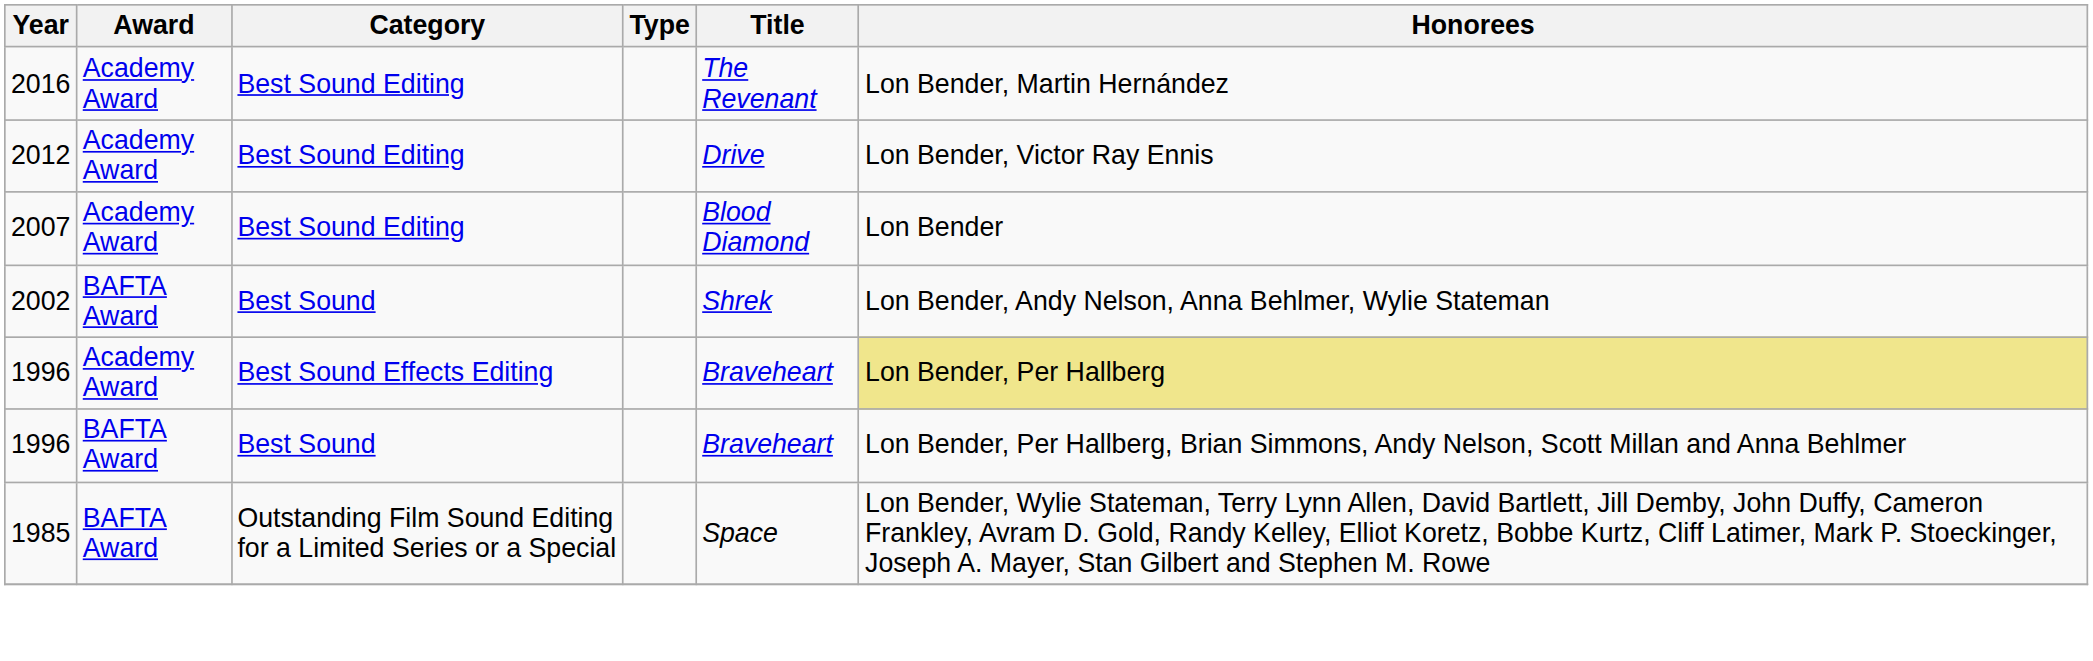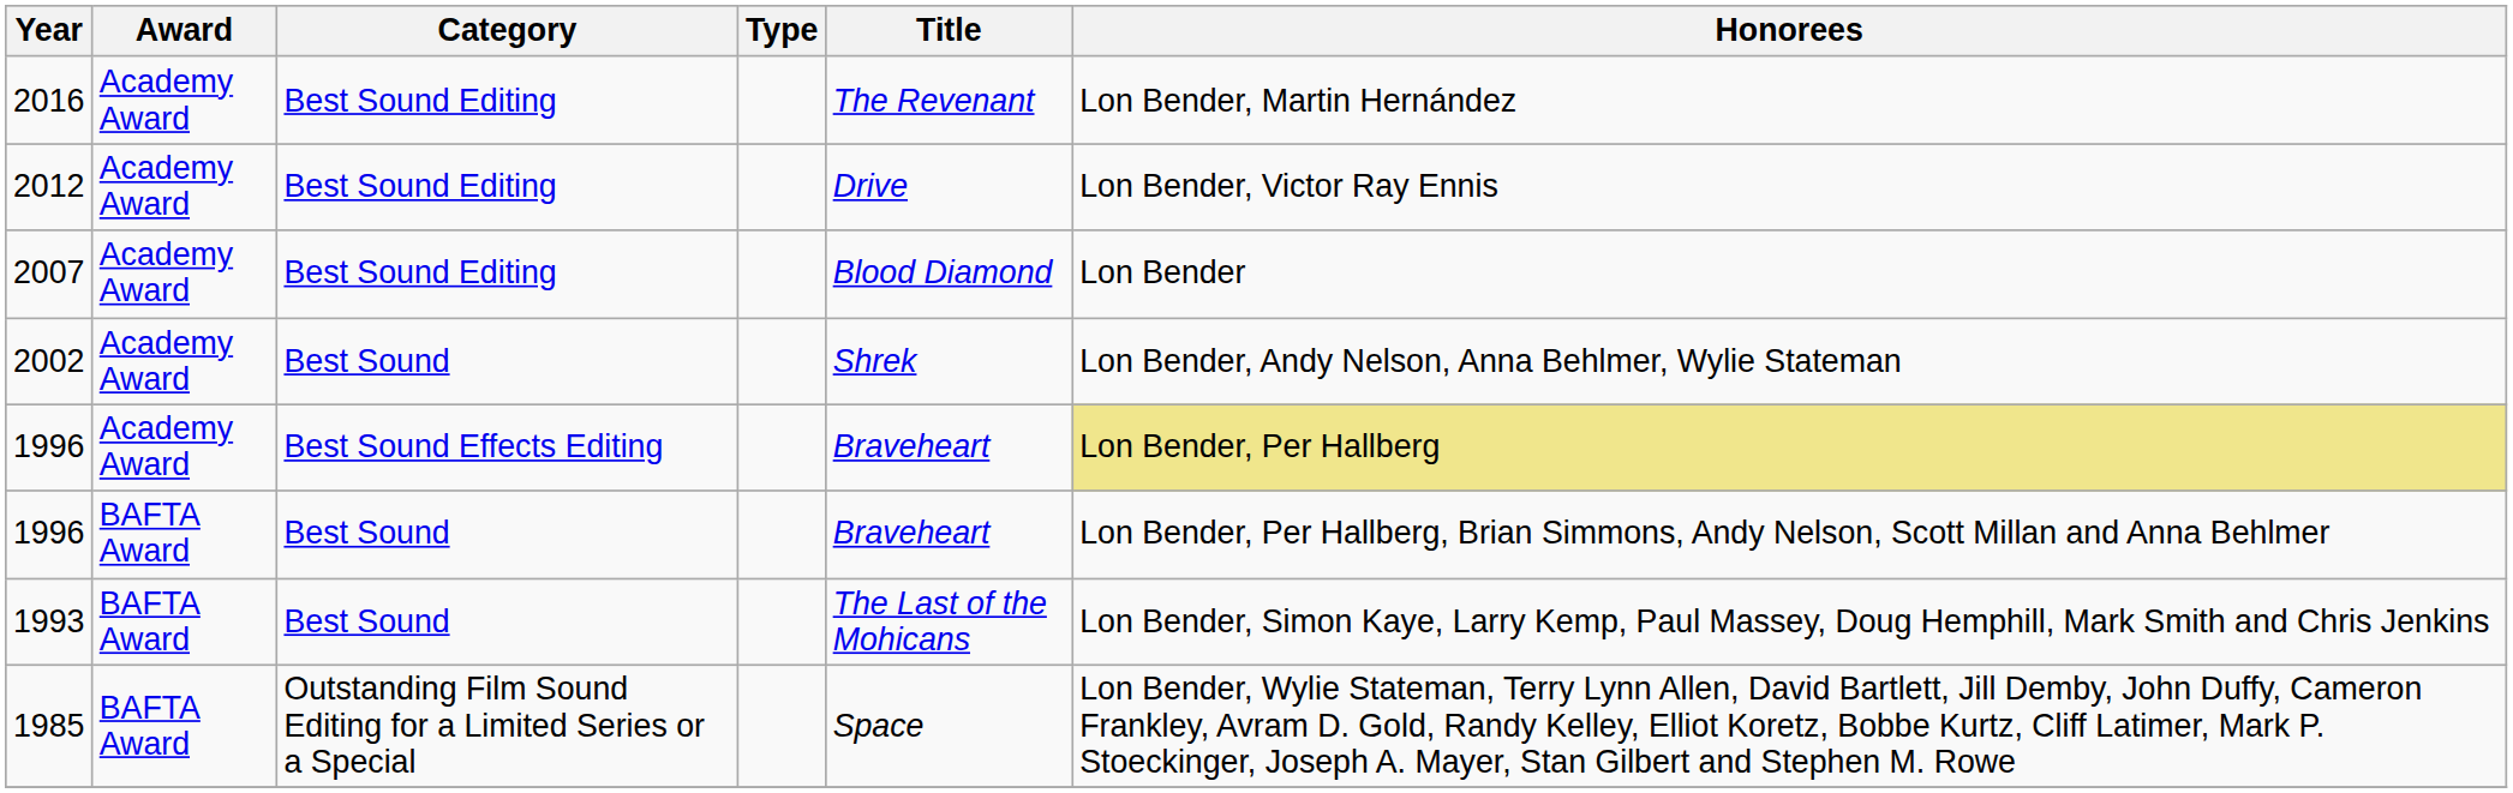2002 | Award: BAFTA Award -> Academy Award
+ row: 1993 | BAFTA Award | Best Sound | The Last of the Mohicans | Lon Bender, Simon Kaye, Larry Kemp, Paul Massey, Doug Hemphill, Mark Smith and Chris Jenkins
